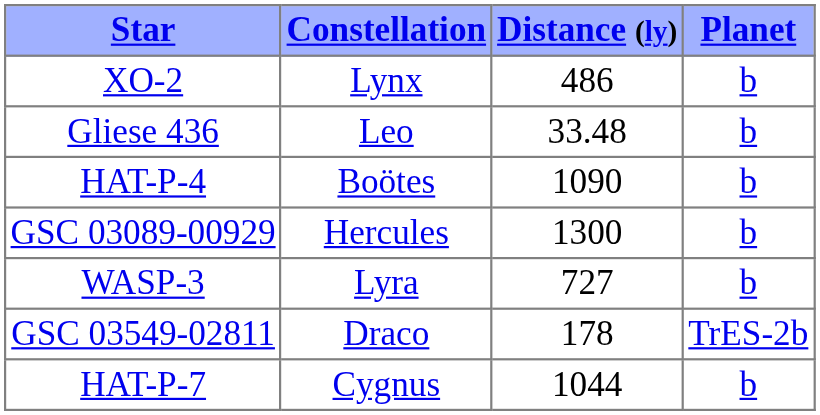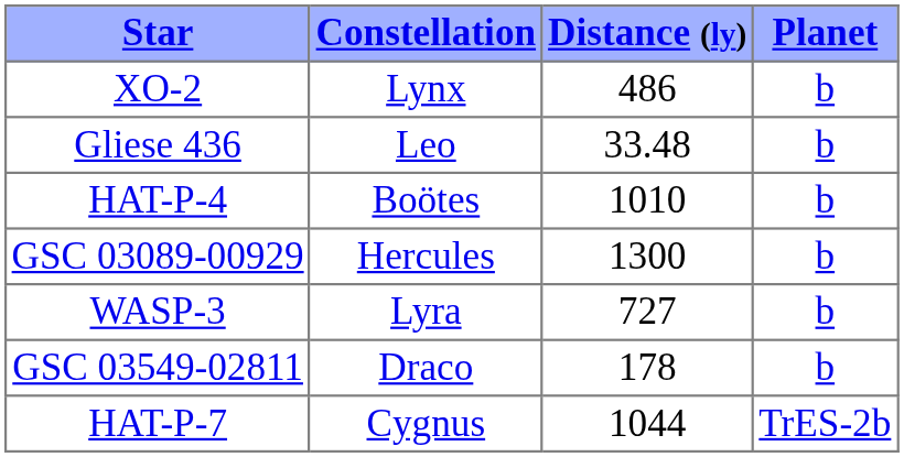HAT-P-4 | Distance (ly): 1090 -> 1010
GSC 03549-02811 | Planet: TrES-2b -> b
HAT-P-7 | Planet: b -> TrES-2b
